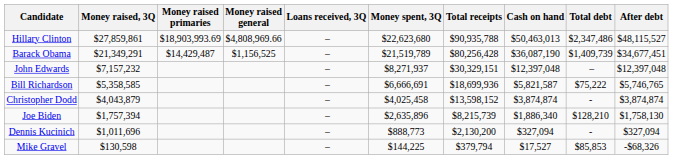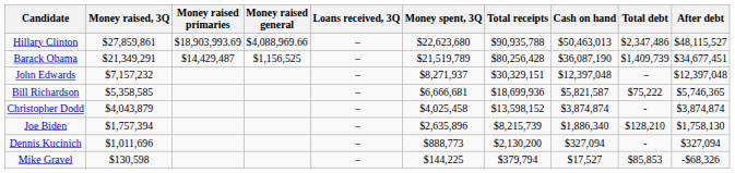Hillary Clinton | Money raised general: $4,808,969.66 -> $4,088,969.66
Bill Richardson | Money spent, 3Q: $6,666,691 -> $6,666,681
Bill Richardson | After debt: $5,746,765 -> $5,746,365
